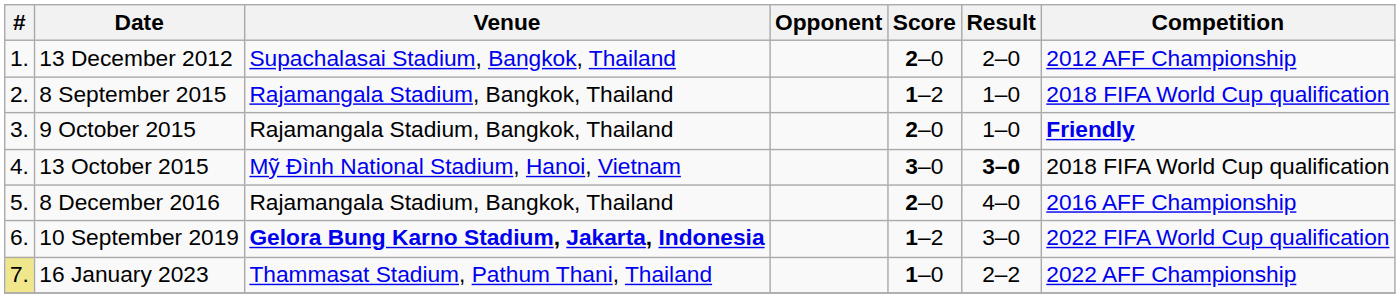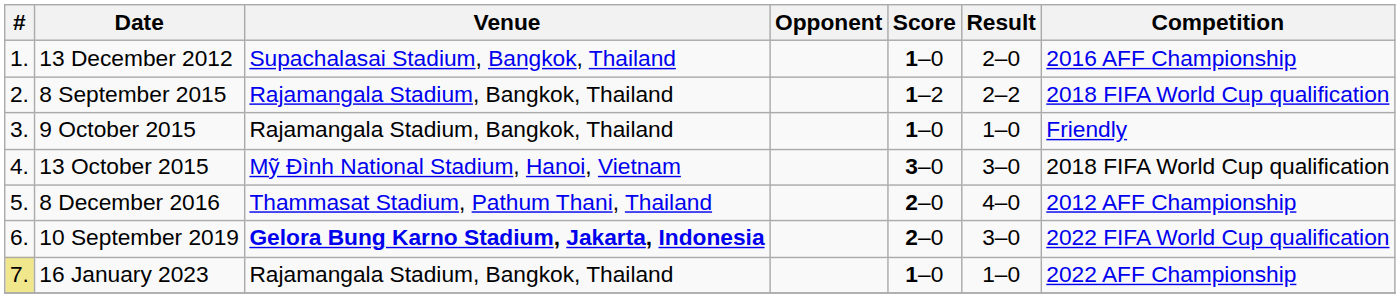13 December 2012 | Score: 2–0 -> 1–0
13 December 2012 | Competition: 2012 AFF Championship -> 2016 AFF Championship
8 September 2015 | Result: 1–0 -> 2–2
9 October 2015 | Score: 2–0 -> 1–0
9 October 2015 | Competition: bold -> normal
13 October 2015 | Result: bold -> normal
8 December 2016 | Venue: Rajamangala Stadium, Bangkok, Thailand -> Thammasat Stadium, Pathum Thani, Thailand
8 December 2016 | Competition: 2016 AFF Championship -> 2012 AFF Championship
10 September 2019 | Score: 1–2 -> 2–0
16 January 2023 | Venue: Thammasat Stadium, Pathum Thani, Thailand -> Rajamangala Stadium, Bangkok, Thailand
16 January 2023 | Result: 2–2 -> 1–0
